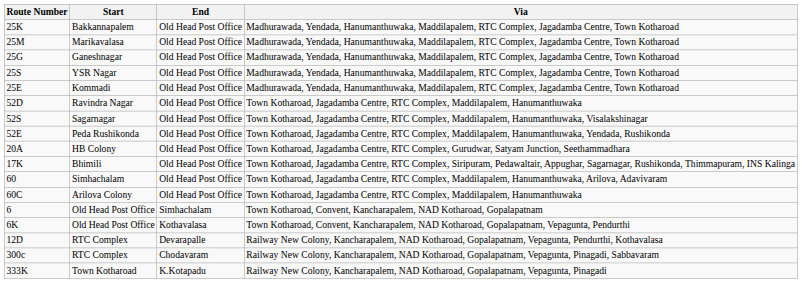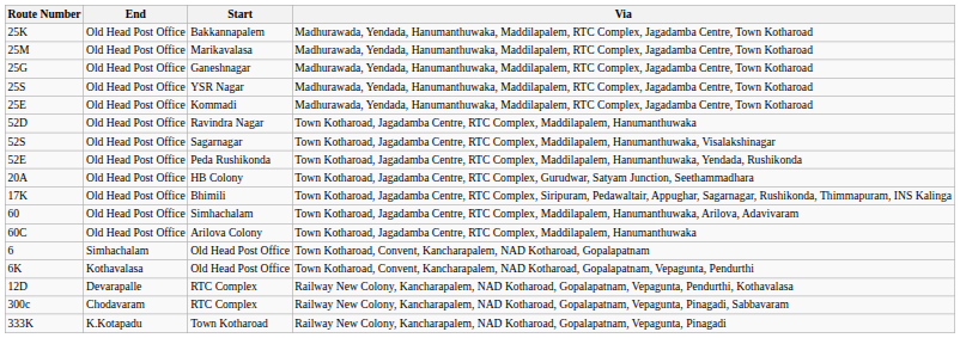columns swapped: Start <-> End
